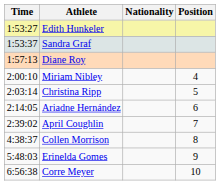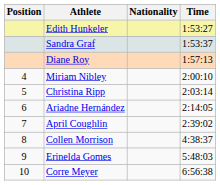columns swapped: Position <-> Time
